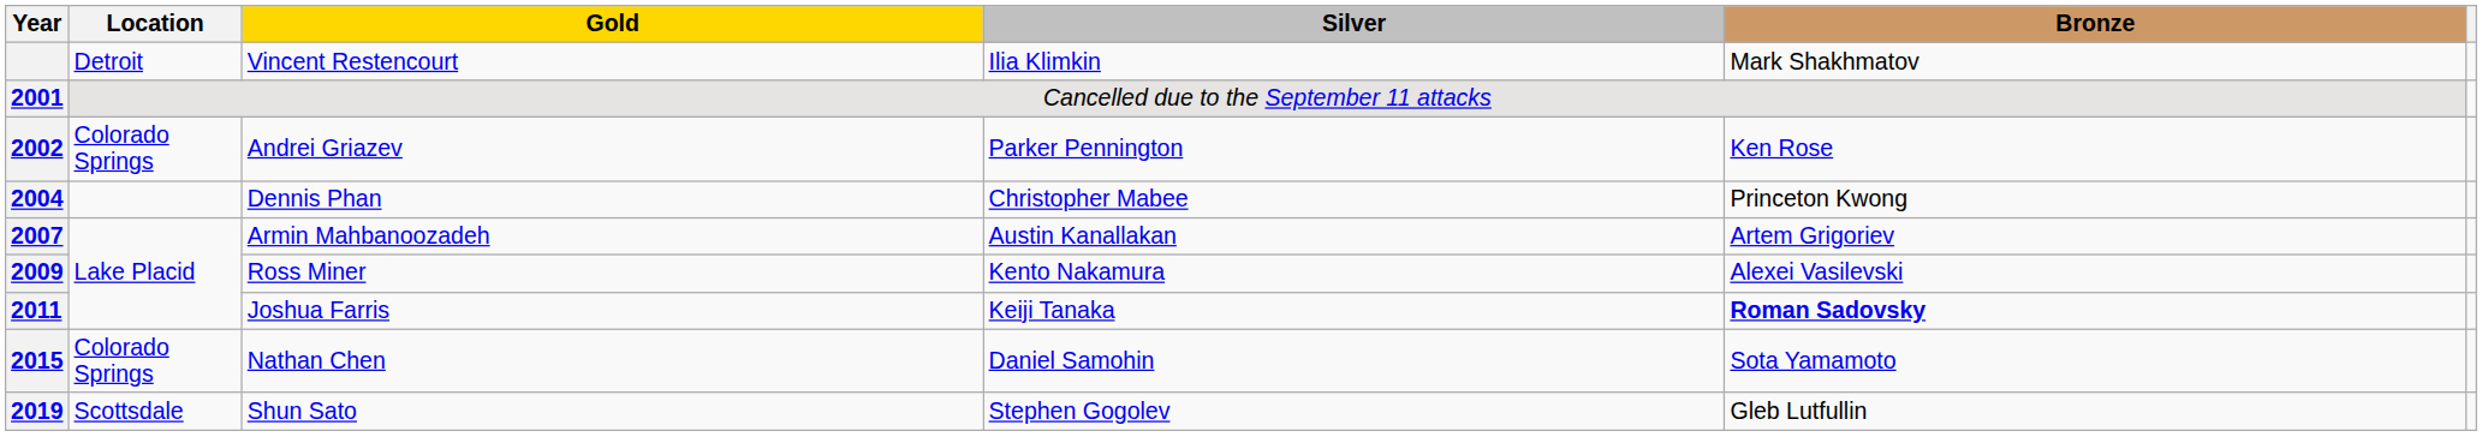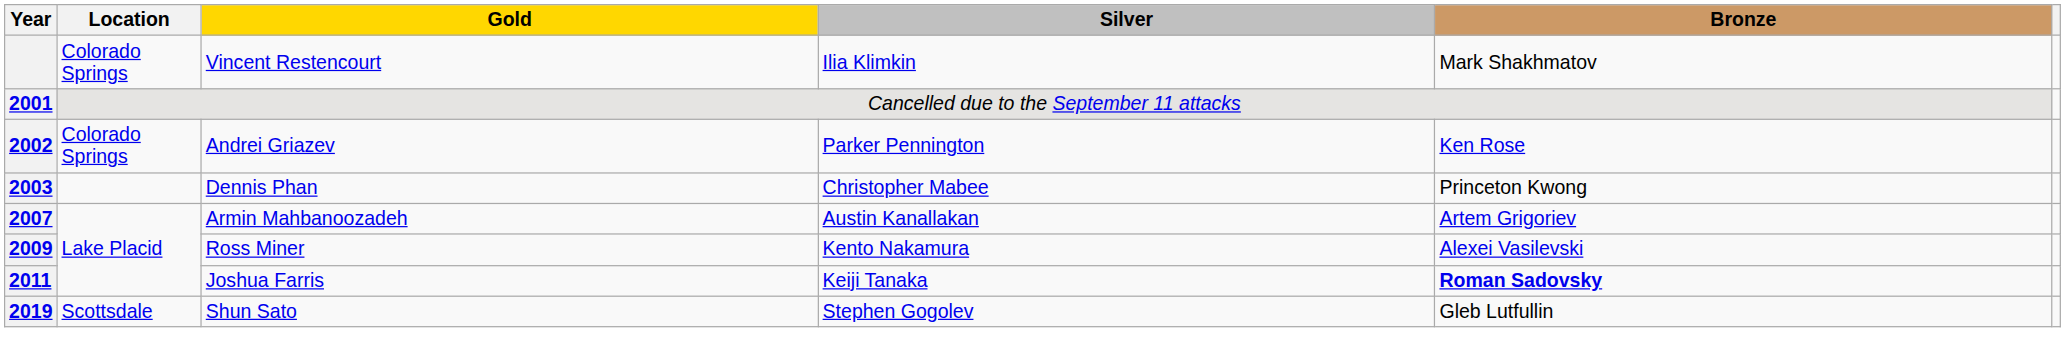Vincent Restencourt | Location: Detroit -> Colorado Springs
Dennis Phan | Year: 2004 -> 2003
- row: 2015 | Colorado Springs | Nathan Chen | Daniel Samohin | Sota Yamamoto
